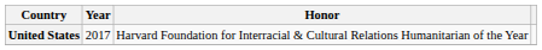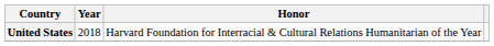United States | Year: 2017 -> 2018
